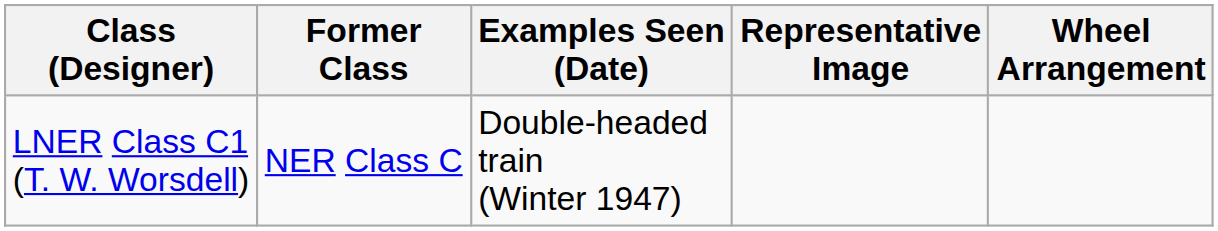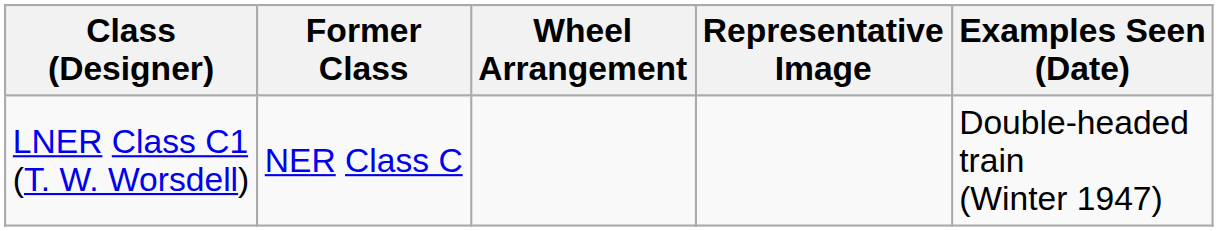columns swapped: Wheel Arrangement <-> Examples Seen (Date)
